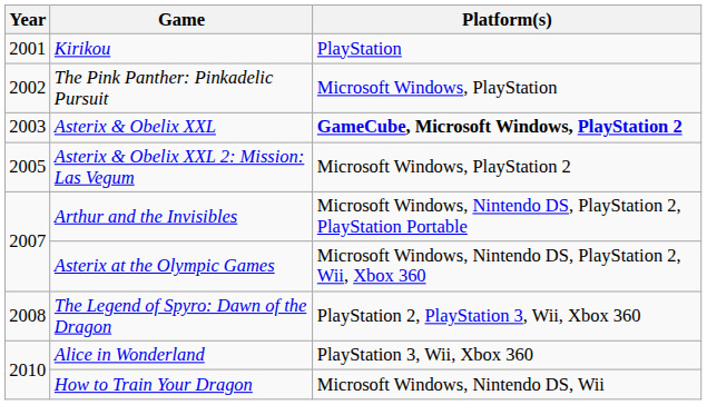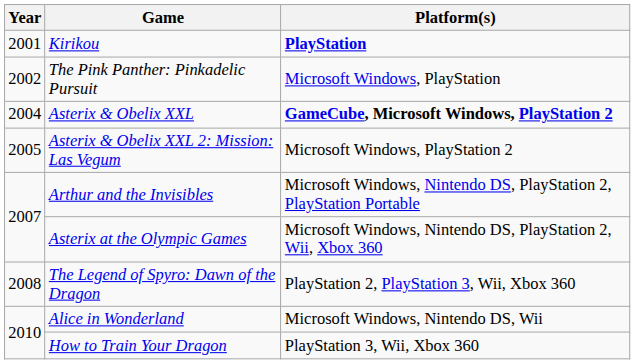Kirikou | Platform(s): normal -> bold
Asterix & Obelix XXL | Year: 2003 -> 2004
Alice in Wonderland | Platform(s): PlayStation 3, Wii, Xbox 360 -> Microsoft Windows, Nintendo DS, Wii
How to Train Your Dragon | Platform(s): Microsoft Windows, Nintendo DS, Wii -> PlayStation 3, Wii, Xbox 360
